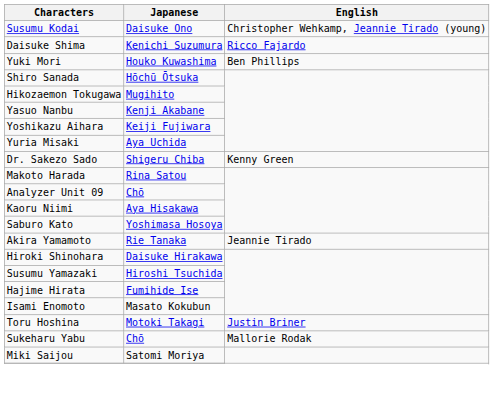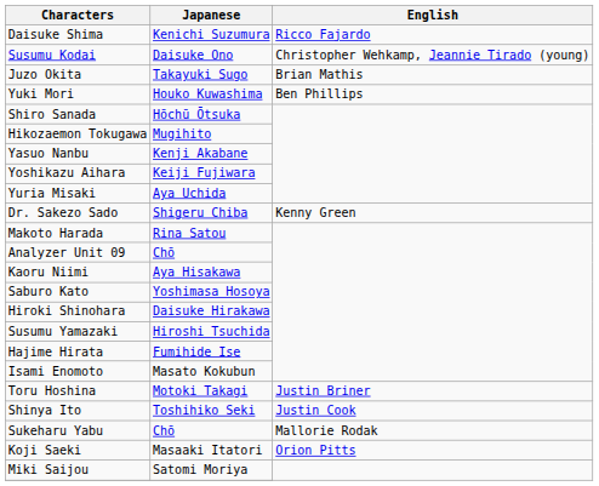rows swapped: Susumu Kodai <-> Daisuke Shima
+ row: Juzo Okita | Takayuki Sugo | Brian Mathis
- row: Akira Yamamoto | Rie Tanaka | Jeannie Tirado
+ row: Shinya Ito | Toshihiko Seki | Justin Cook
+ row: Koji Saeki | Masaaki Itatori | Orion Pitts
